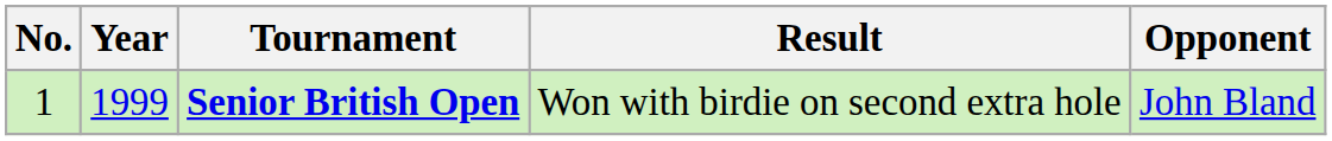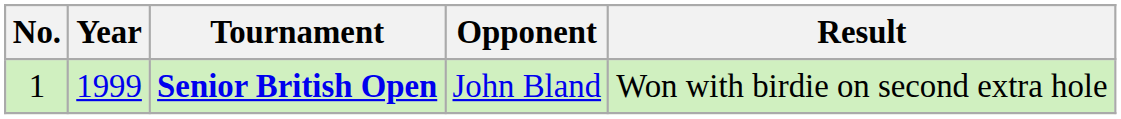columns swapped: Opponent <-> Result
